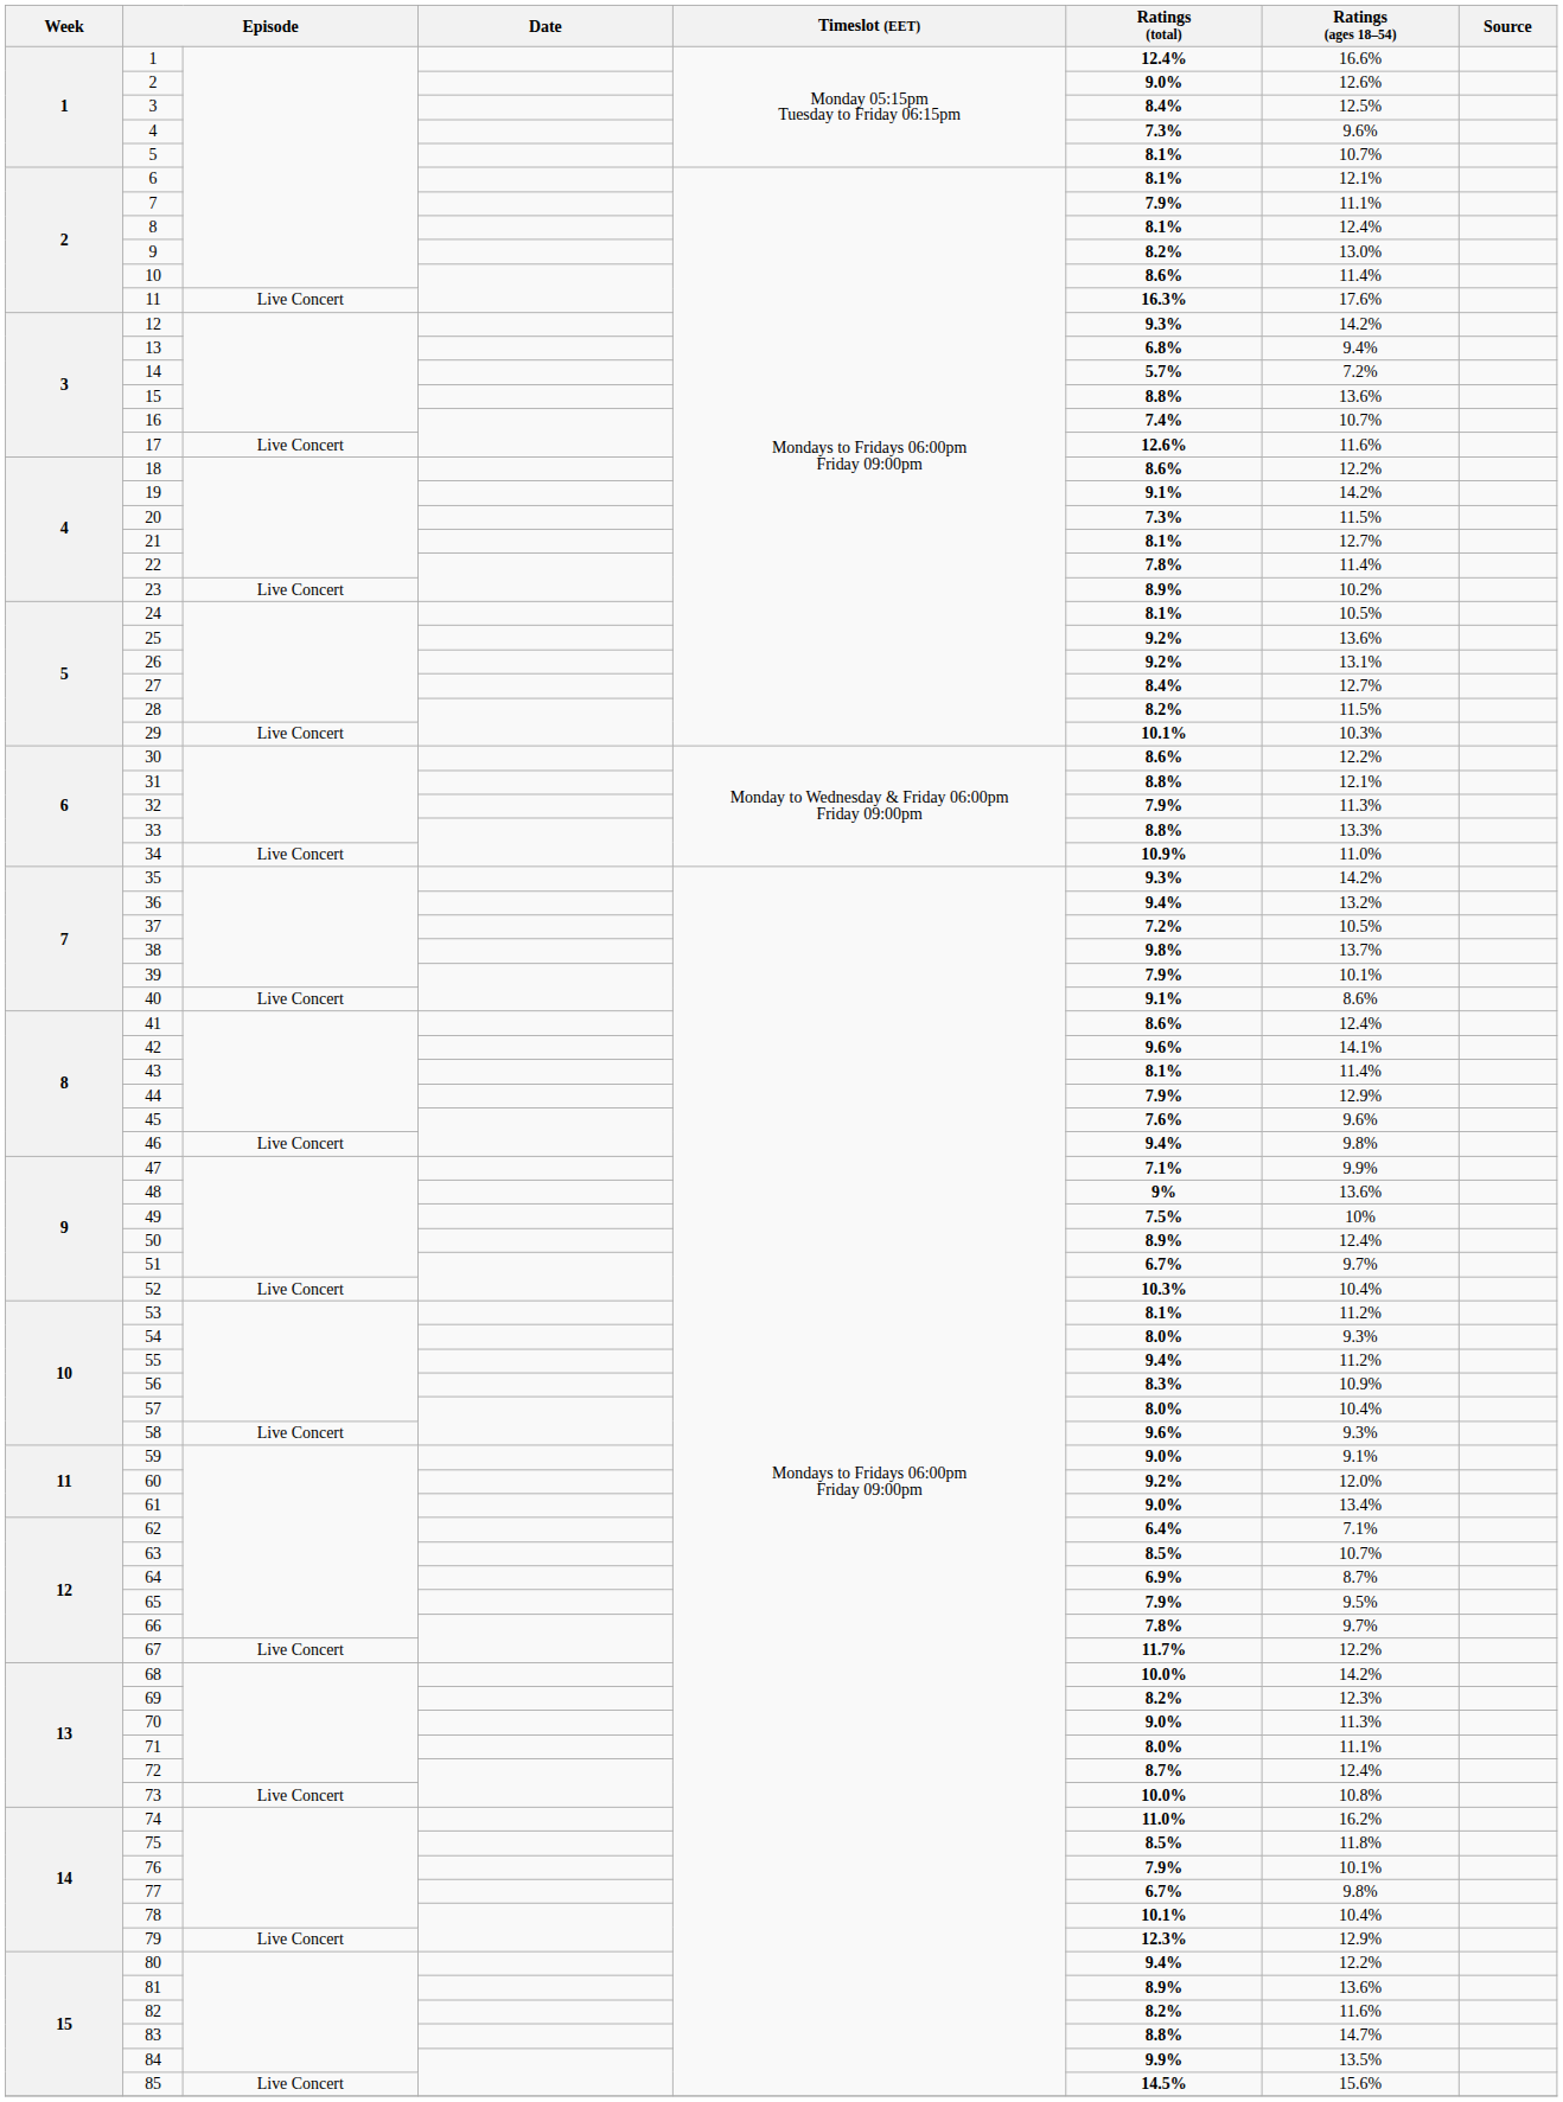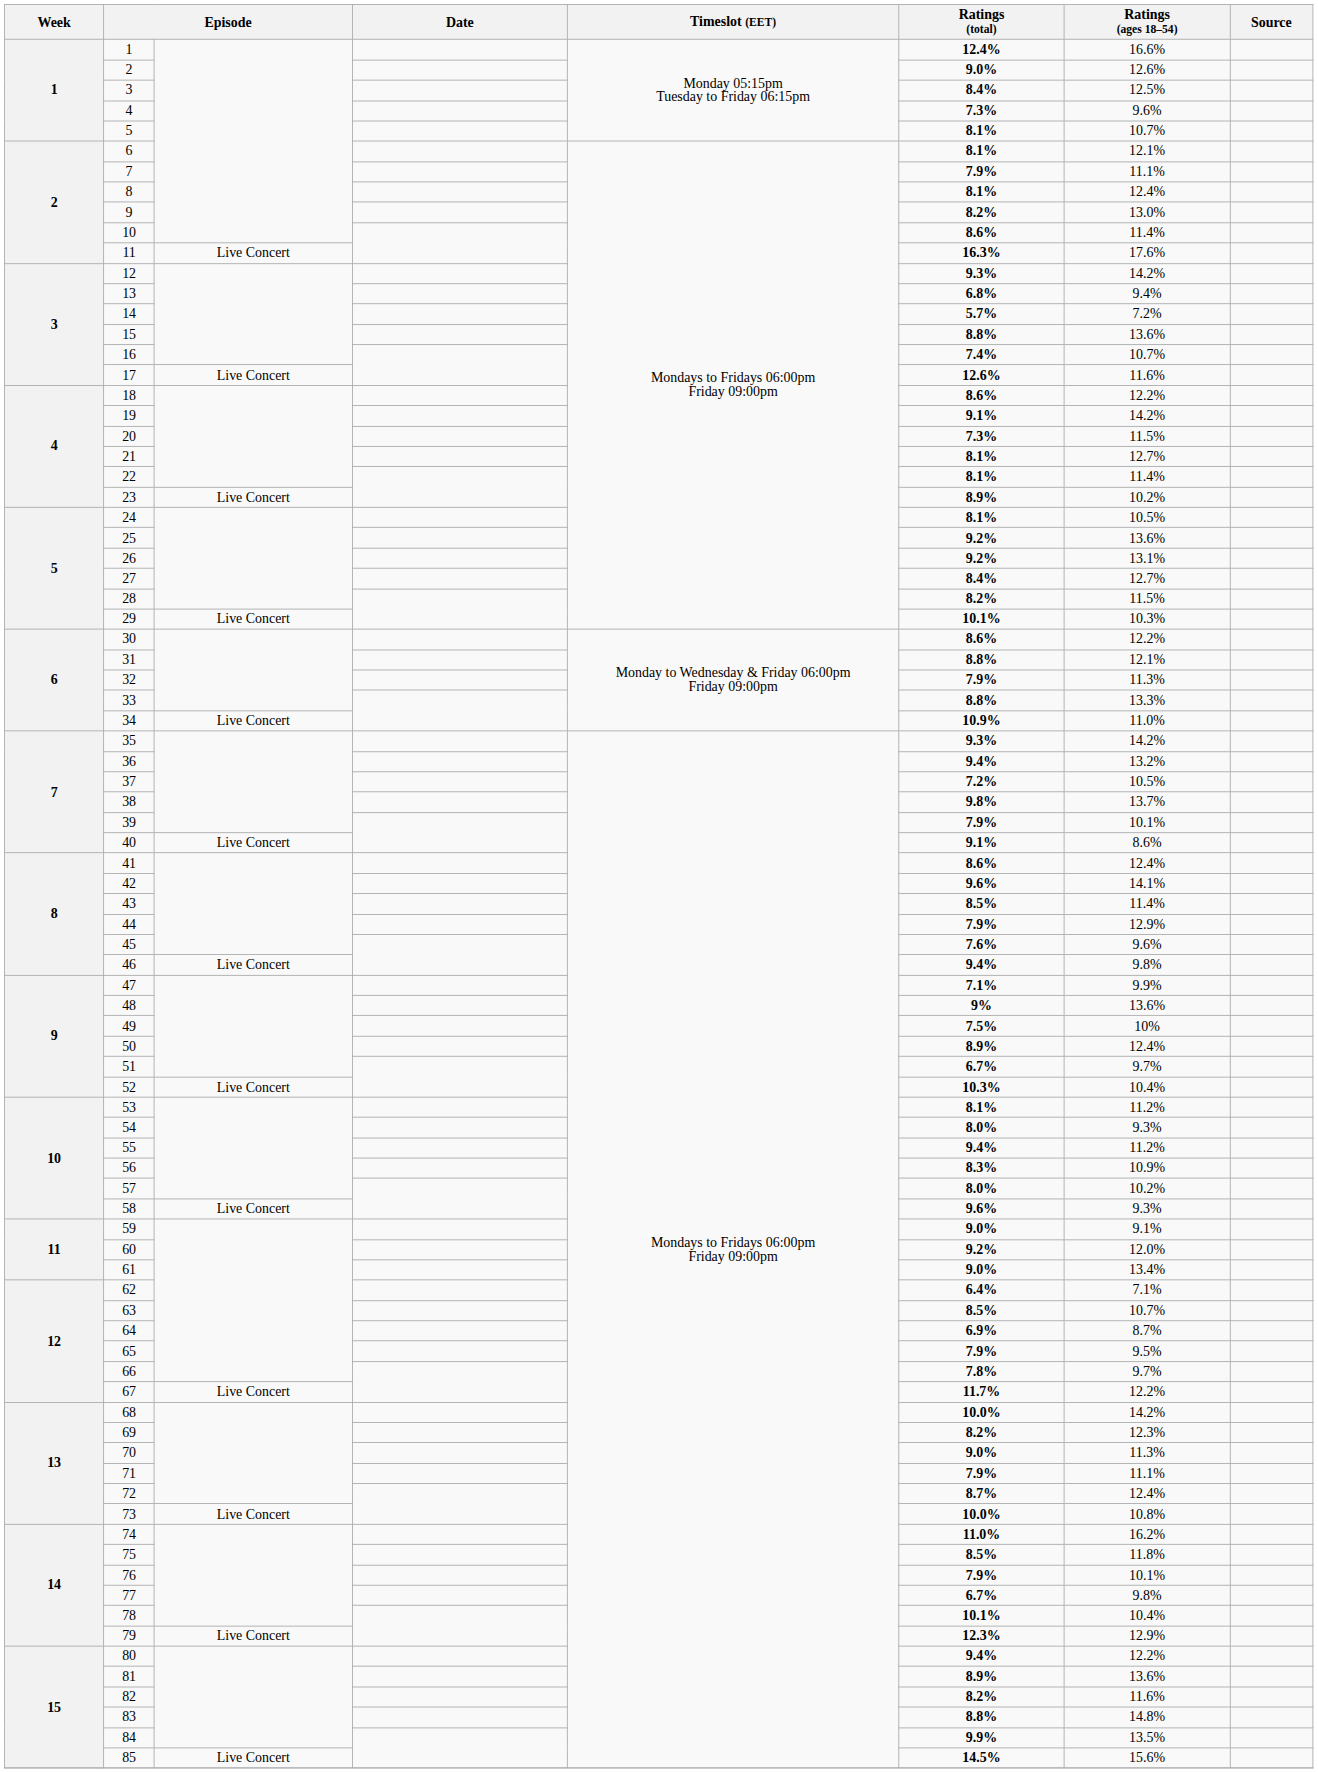22 | Ratings (total): 7.8% -> 8.1%
43 | Ratings (total): 8.1% -> 8.5%
57 | Ratings (ages 18–54): 10.4% -> 10.2%
71 | Ratings (total): 8.0% -> 7.9%
83 | Ratings (ages 18–54): 14.7% -> 14.8%
